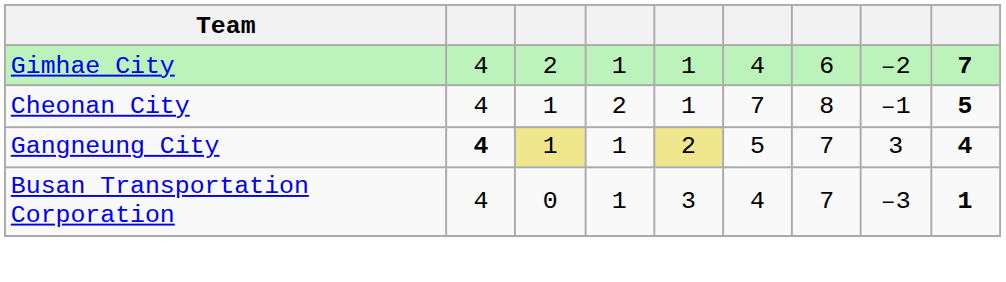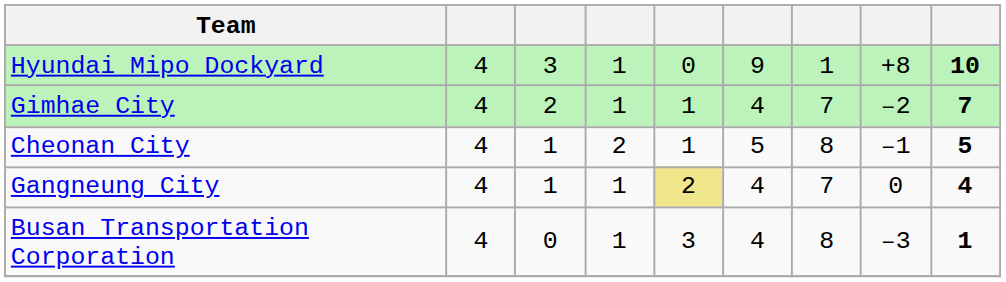+ row: Hyundai Mipo Dockyard | 4 | 3 | 1 | 0 | 9 | 1 | +8 | 10
Gimhae City | column 7: 6 -> 7
Cheonan City | column 6: 7 -> 5
Gangneung City | column 2: bold -> normal
Gangneung City | column 3: khaki background -> no background
Gangneung City | column 6: 5 -> 4
Gangneung City | column 8: 3 -> 0
Busan Transportation Corporation | column 7: 7 -> 8
